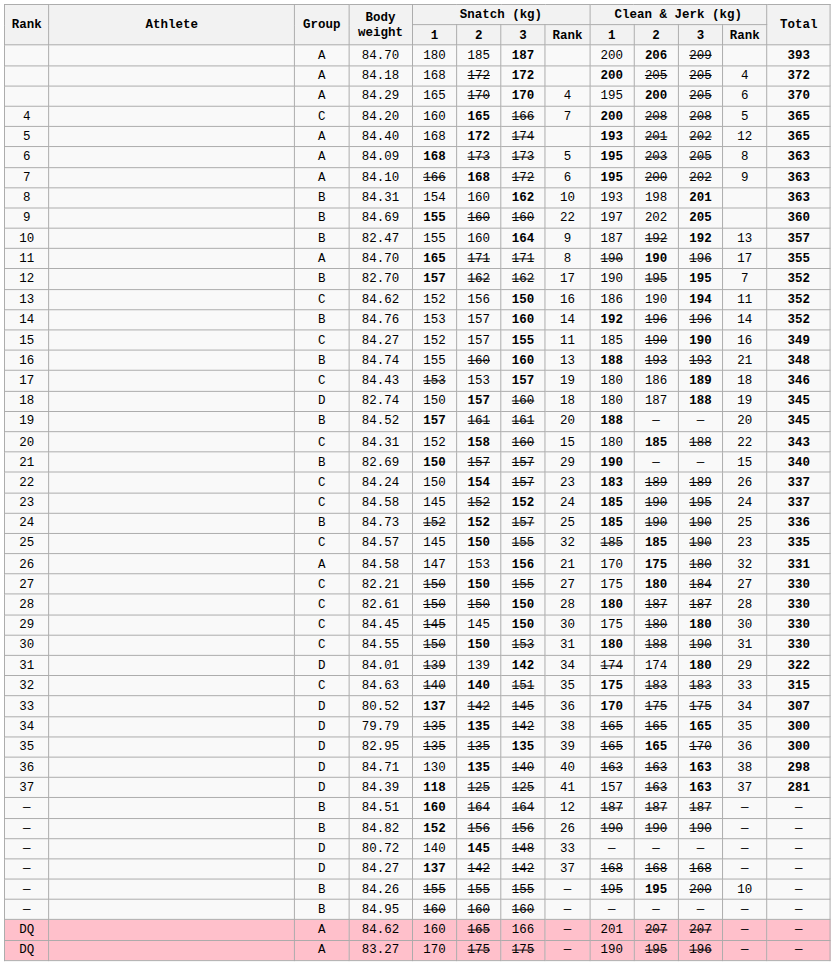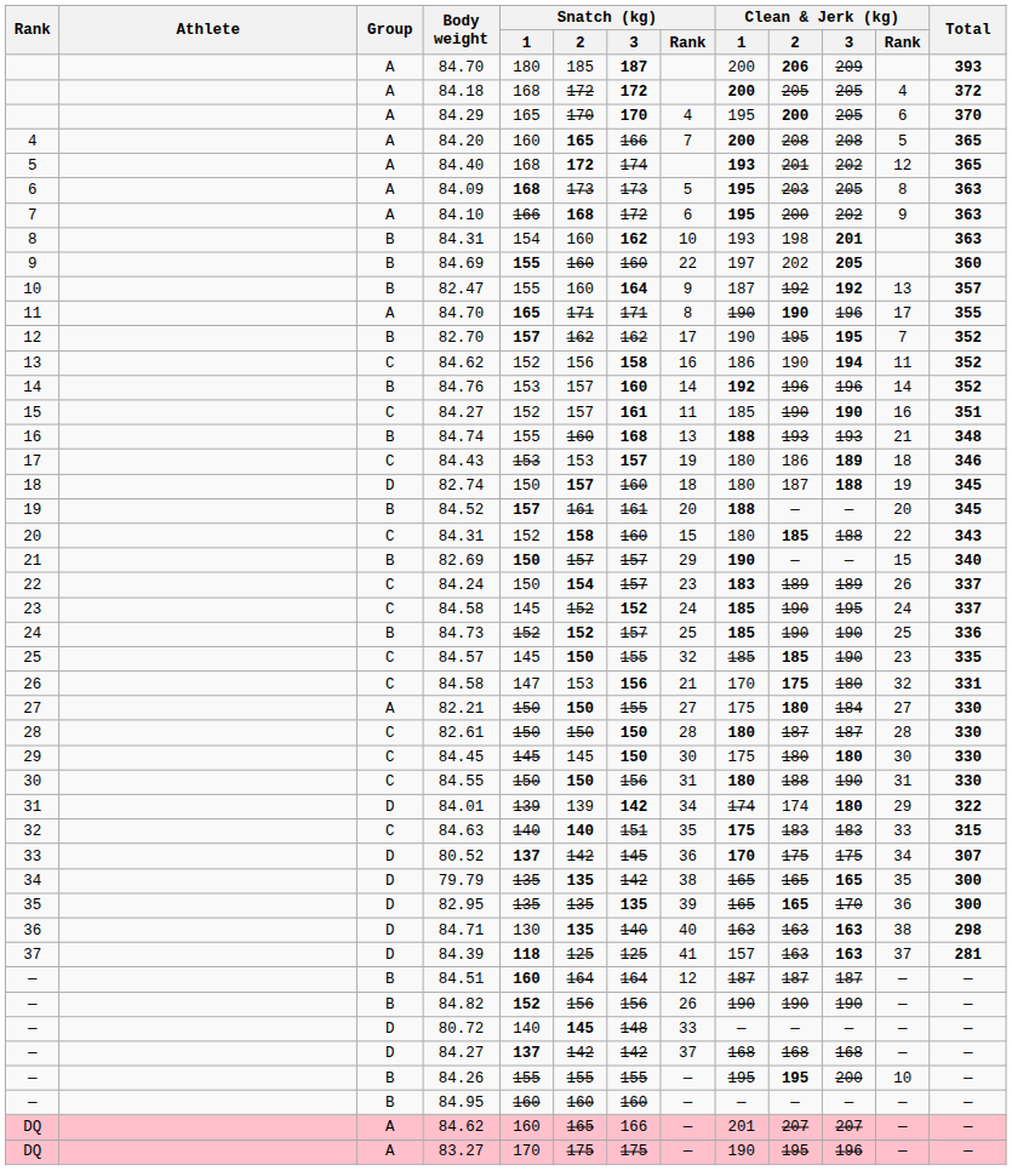84.20 | Group: C -> A
13 / 84.62 | Snatch (kg) / 3: 150 -> 158
15 / 84.27 | Snatch (kg) / 3: 155 -> 161
15 / 84.27 | Total: 349 -> 351
84.74 | Snatch (kg) / 3: 160 -> 168
26 / 84.58 | Group: A -> C
82.21 | Group: C -> A
84.55 | Snatch (kg) / 3: 153 -> 156
